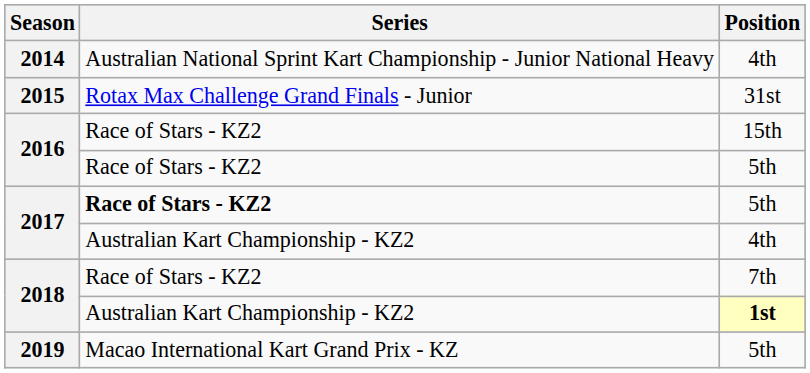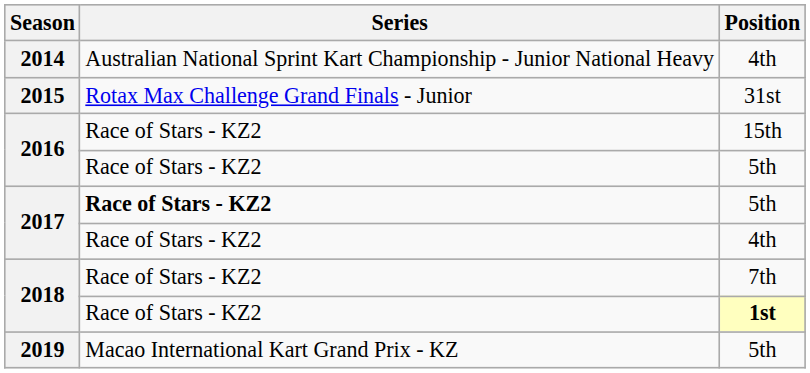2017 / 4th | Series: Australian Kart Championship - KZ2 -> Race of Stars - KZ2
2018 / 1st | Series: Australian Kart Championship - KZ2 -> Race of Stars - KZ2
